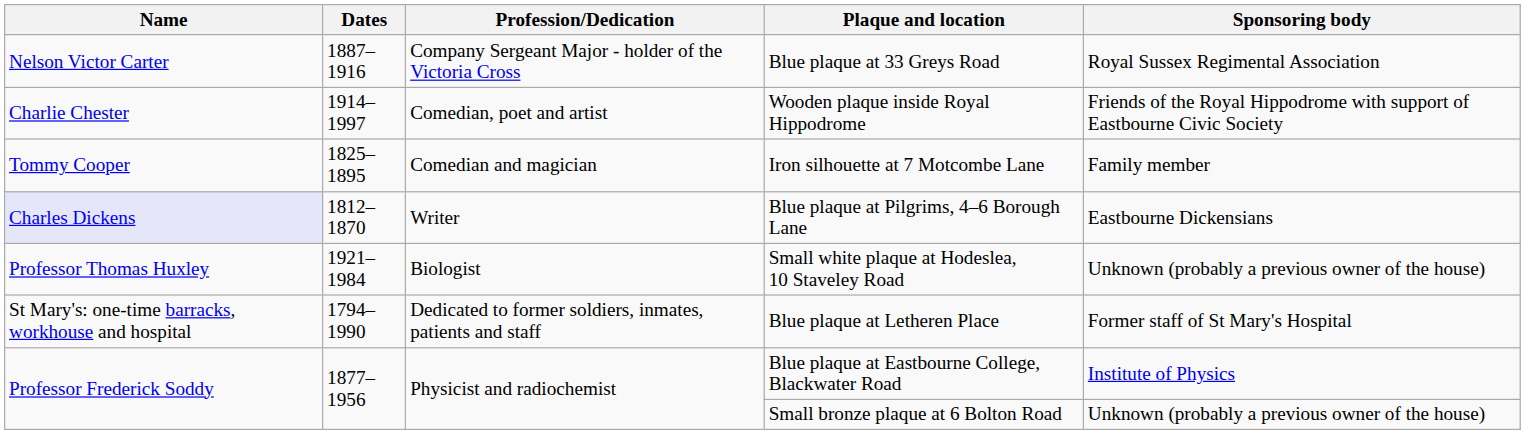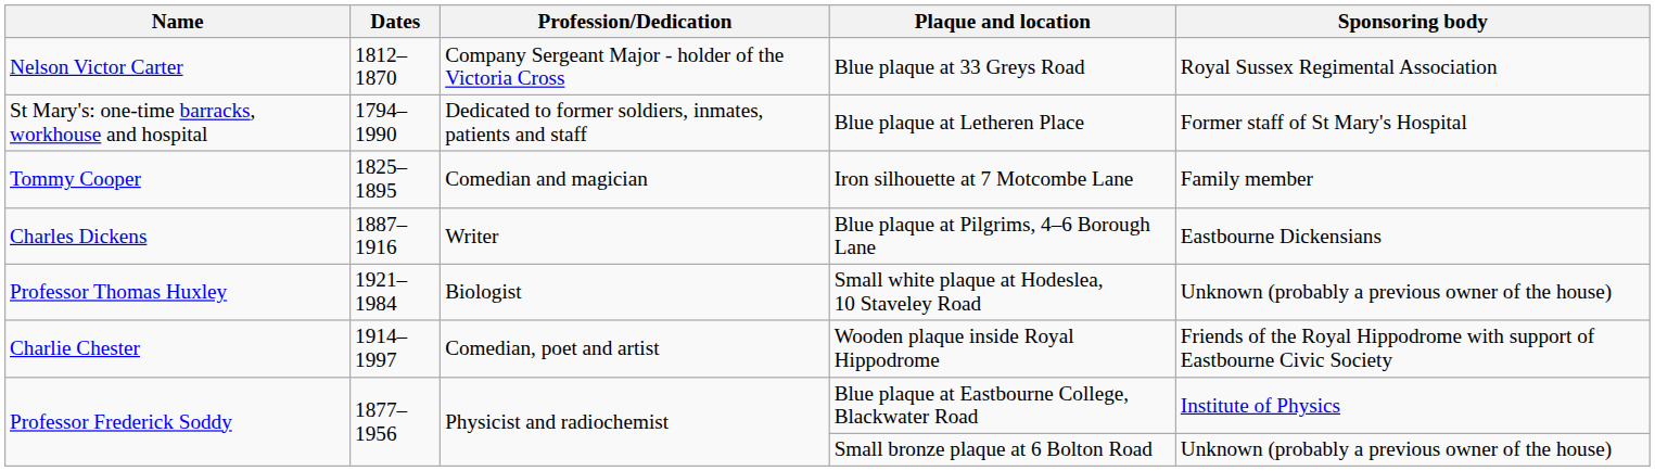Blue plaque at 33 Greys Road | Dates: 1887–1916 -> 1812–1870
rows swapped: Wooden plaque inside Royal Hippodrome <-> Blue plaque at Letheren Place
Blue plaque at Pilgrims, 4–6 Borough Lane | Name: lavender background -> no background
Blue plaque at Pilgrims, 4–6 Borough Lane | Dates: 1812–1870 -> 1887–1916
